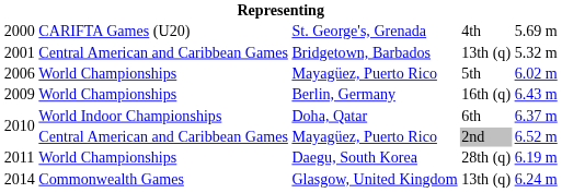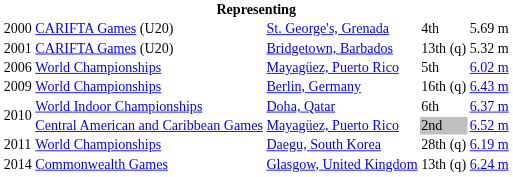2001 | column 2: Central American and Caribbean Games -> CARIFTA Games (U20)
